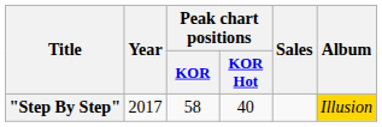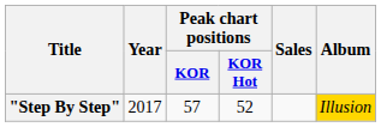"Step By Step" | Peak chart positions / KOR: 58 -> 57
"Step By Step" | Peak chart positions / KOR Hot: 40 -> 52
